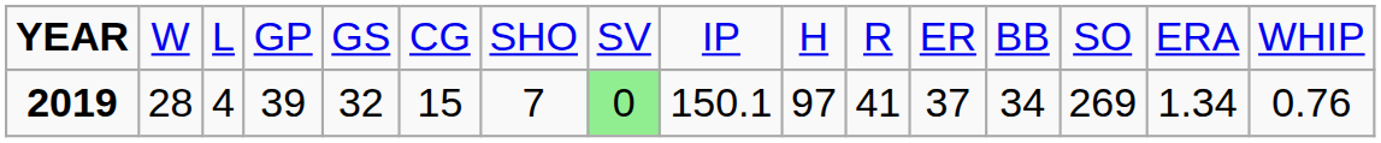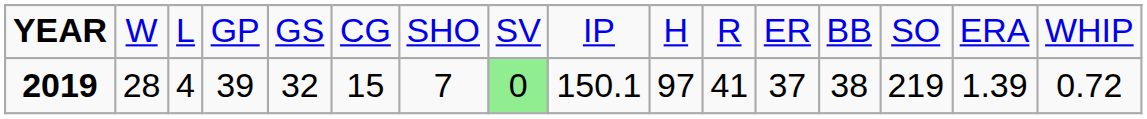2019 | column 13: 34 -> 38
2019 | column 14: 269 -> 219
2019 | column 15: 1.34 -> 1.39
2019 | column 16: 0.76 -> 0.72
